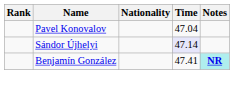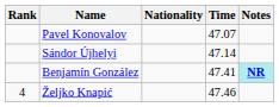Pavel Konovalov | Time: 47.04 -> 47.07
Sándor Újhelyi | Time: lavender background -> no background
+ row: 4 | Željko Knapić | 47.46
